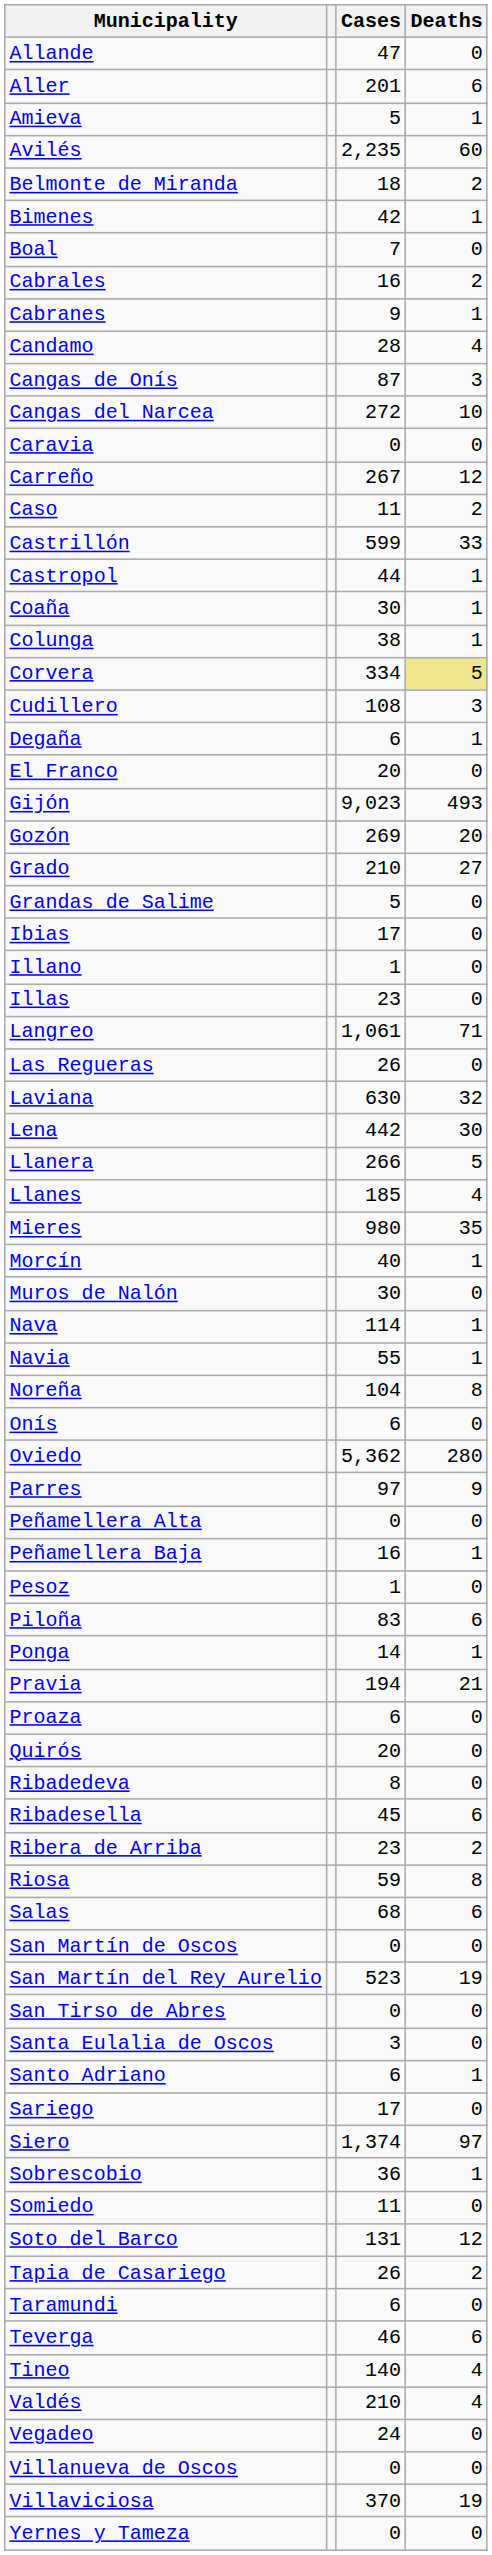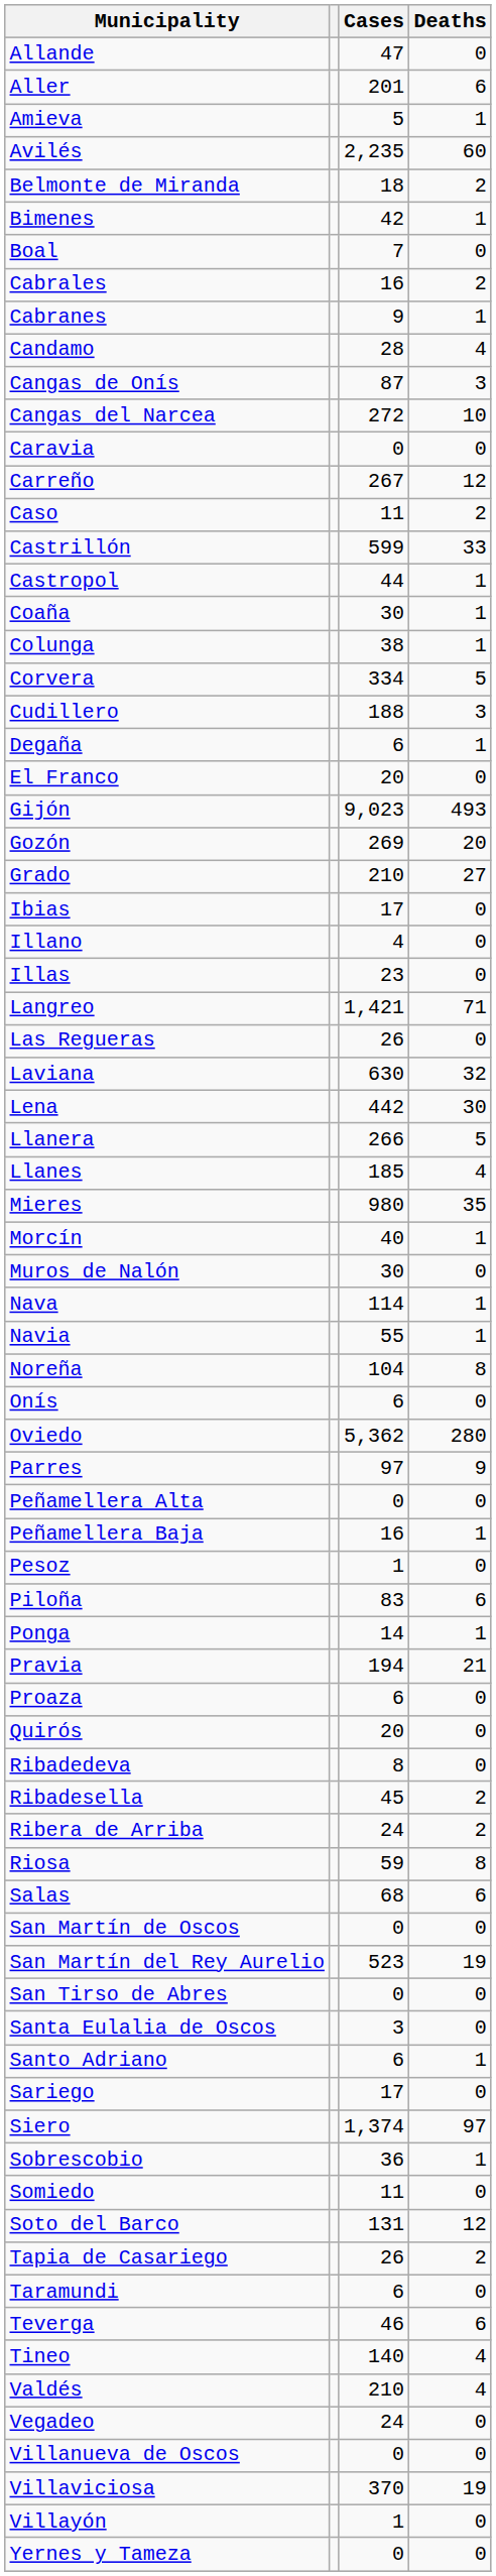Corvera | Deaths: khaki background -> no background
Cudillero | Cases: 108 -> 188
- row: Grandas de Salime | 5 | 0
Illano | Cases: 1 -> 4
Langreo | Cases: 1,061 -> 1,421
Ribadesella | Deaths: 6 -> 2
Ribera de Arriba | Cases: 23 -> 24
+ row: Villayón | 1 | 0
